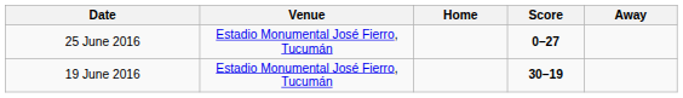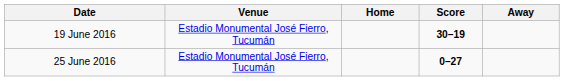rows swapped: 19 June 2016 <-> 25 June 2016
